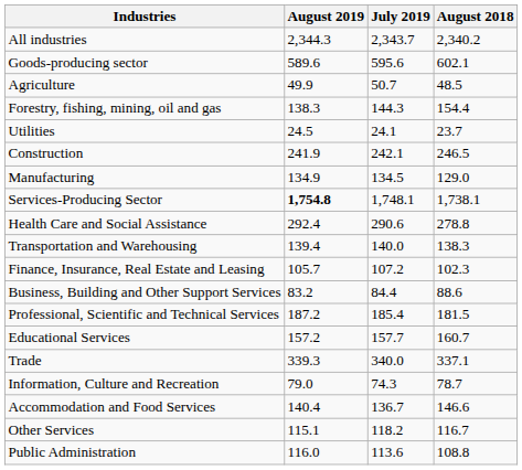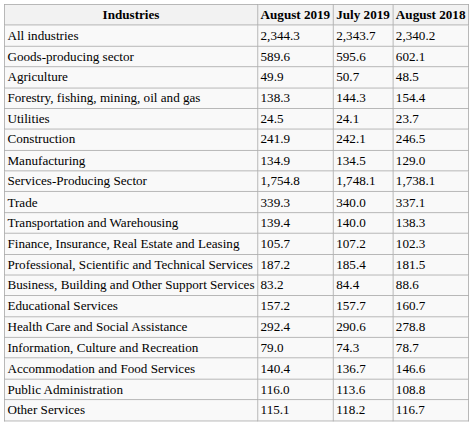Services-Producing Sector | August 2019: bold -> normal
rows swapped: Trade <-> Health Care and Social Assistance
rows swapped: Professional, Scientific and Technical Services <-> Business, Building and Other Support Services
rows swapped: Other Services <-> Public Administration
